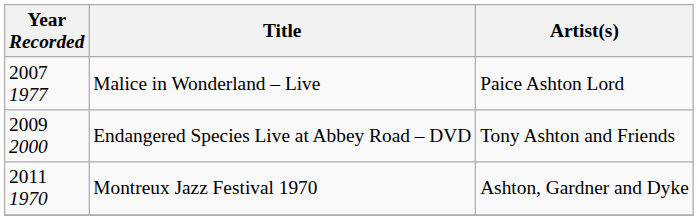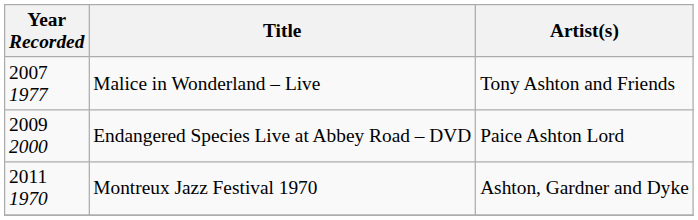Malice in Wonderland – Live | Artist(s): Paice Ashton Lord -> Tony Ashton and Friends
Endangered Species Live at Abbey Road – DVD | Artist(s): Tony Ashton and Friends -> Paice Ashton Lord
